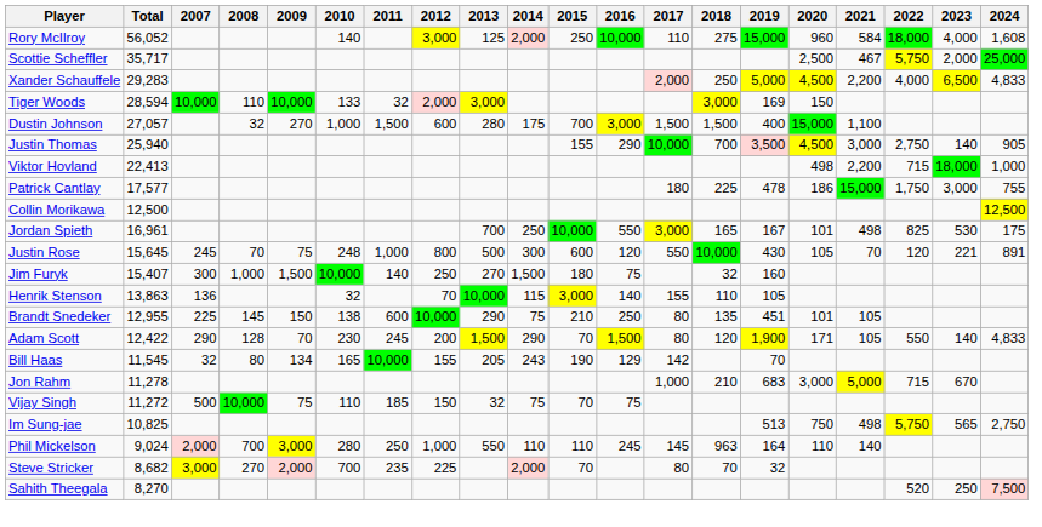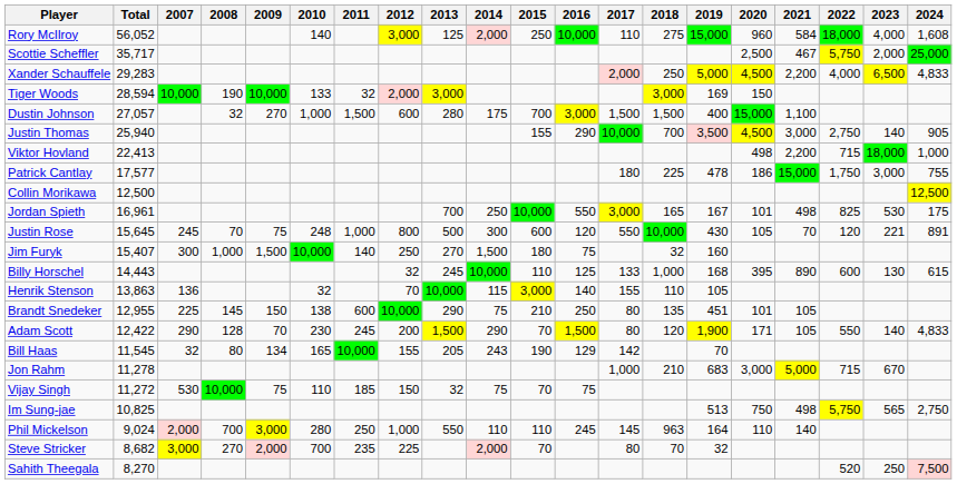Tiger Woods | 2008: 110 -> 190
+ row: Billy Horschel | 14,443 | 32 | 245 | 10,000 | 110 | 125 | 133 | 1,000 | 168 | 395 | 890 | 600 | 130 | 615
Vijay Singh | 2007: 500 -> 530
